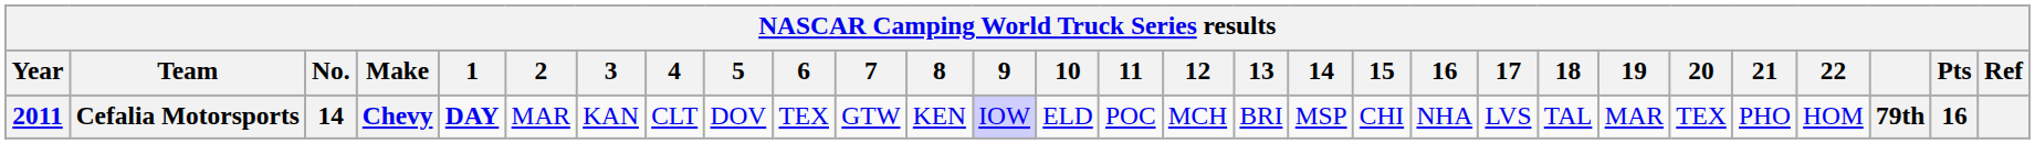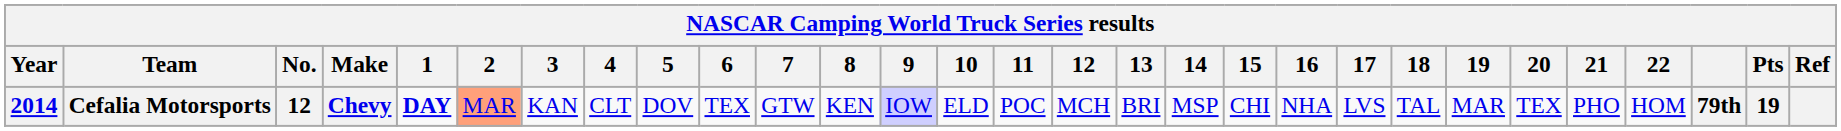Cefalia Motorsports | Year: 2011 -> 2014
Cefalia Motorsports | No.: 14 -> 12
Cefalia Motorsports | 2: no background -> lightsalmon background
Cefalia Motorsports | Pts: 16 -> 19
